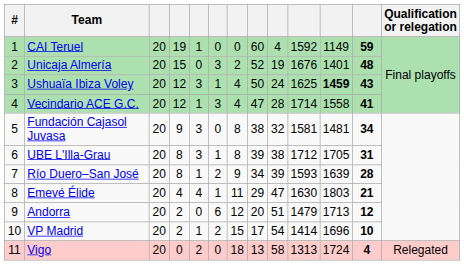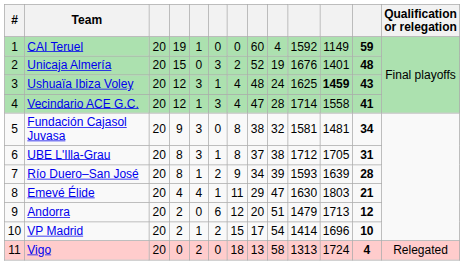Ushuaïa Ibiza Voley | column 8: 50 -> 48
UBE L'Illa-Grau | column 8: 39 -> 37
